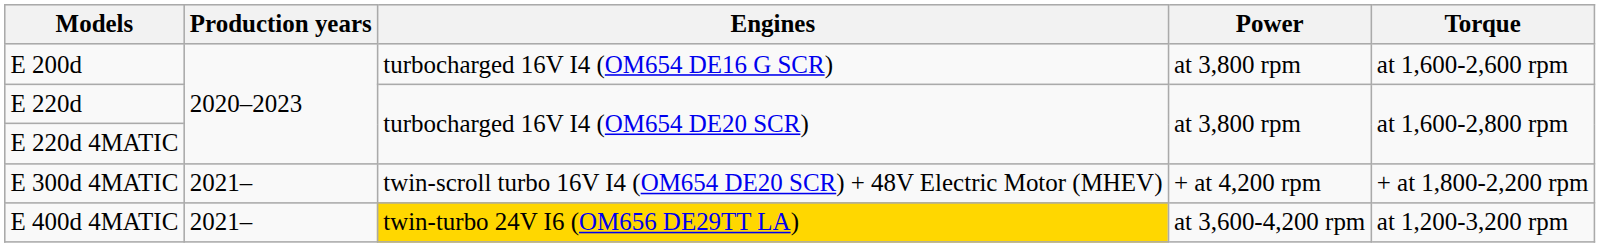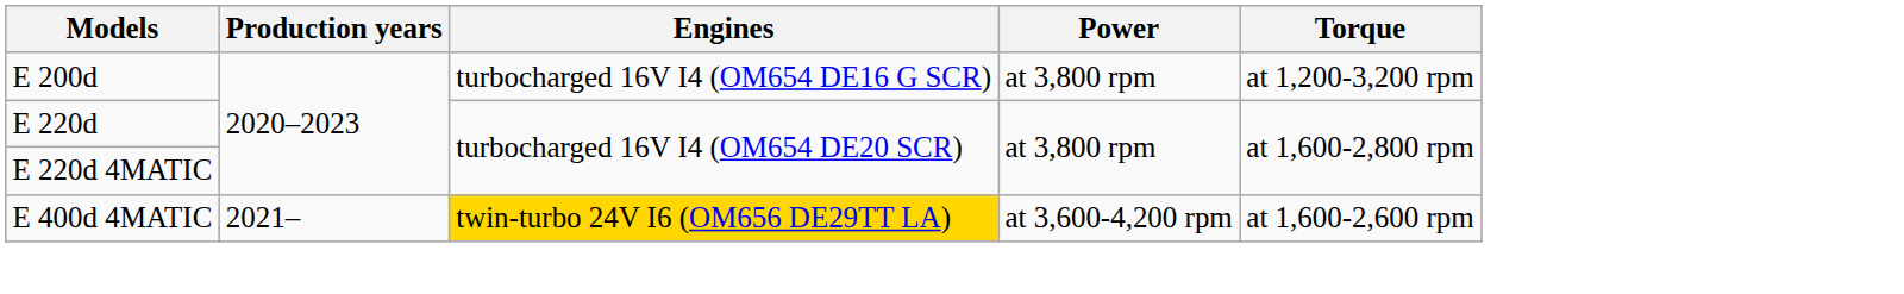E 200d | Torque: at 1,600-2,600 rpm -> at 1,200-3,200 rpm
- row: E 300d 4MATIC | 2021– | twin-scroll turbo 16V I4 (OM654 DE20 SCR) + 48V Electric Motor (MHEV) | + at 4,200 rpm | + at 1,800-2,200 rpm
E 400d 4MATIC | Torque: at 1,200-3,200 rpm -> at 1,600-2,600 rpm
